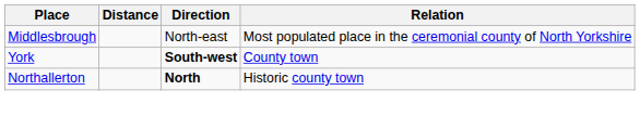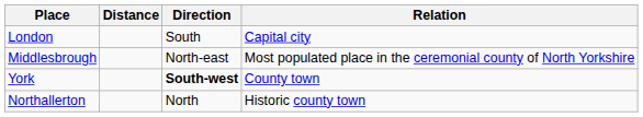+ row: London | South | Capital city
Northallerton | Direction: bold -> normal
